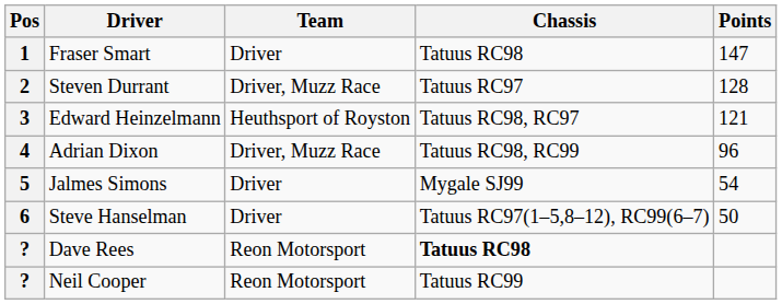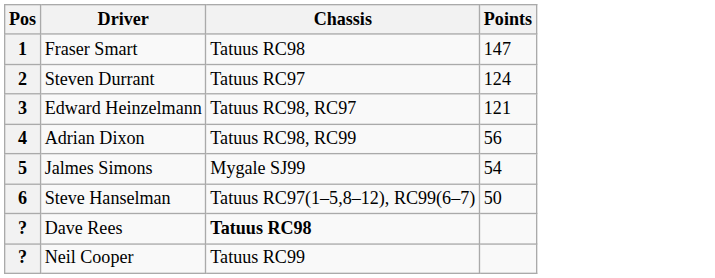- column: Team | Driver | Driver, Muzz Race | Heuthsport of Royston | Driver, Muzz Race | Driver | Driver | Reon Motorsport | Reon Motorsport
Steven Durrant | Points: 128 -> 124
Adrian Dixon | Points: 96 -> 56
